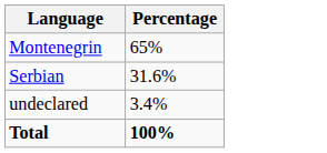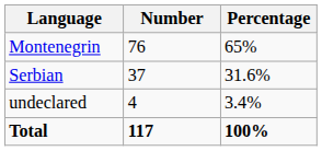+ column: Number | 76 | 37 | 4 | 117
